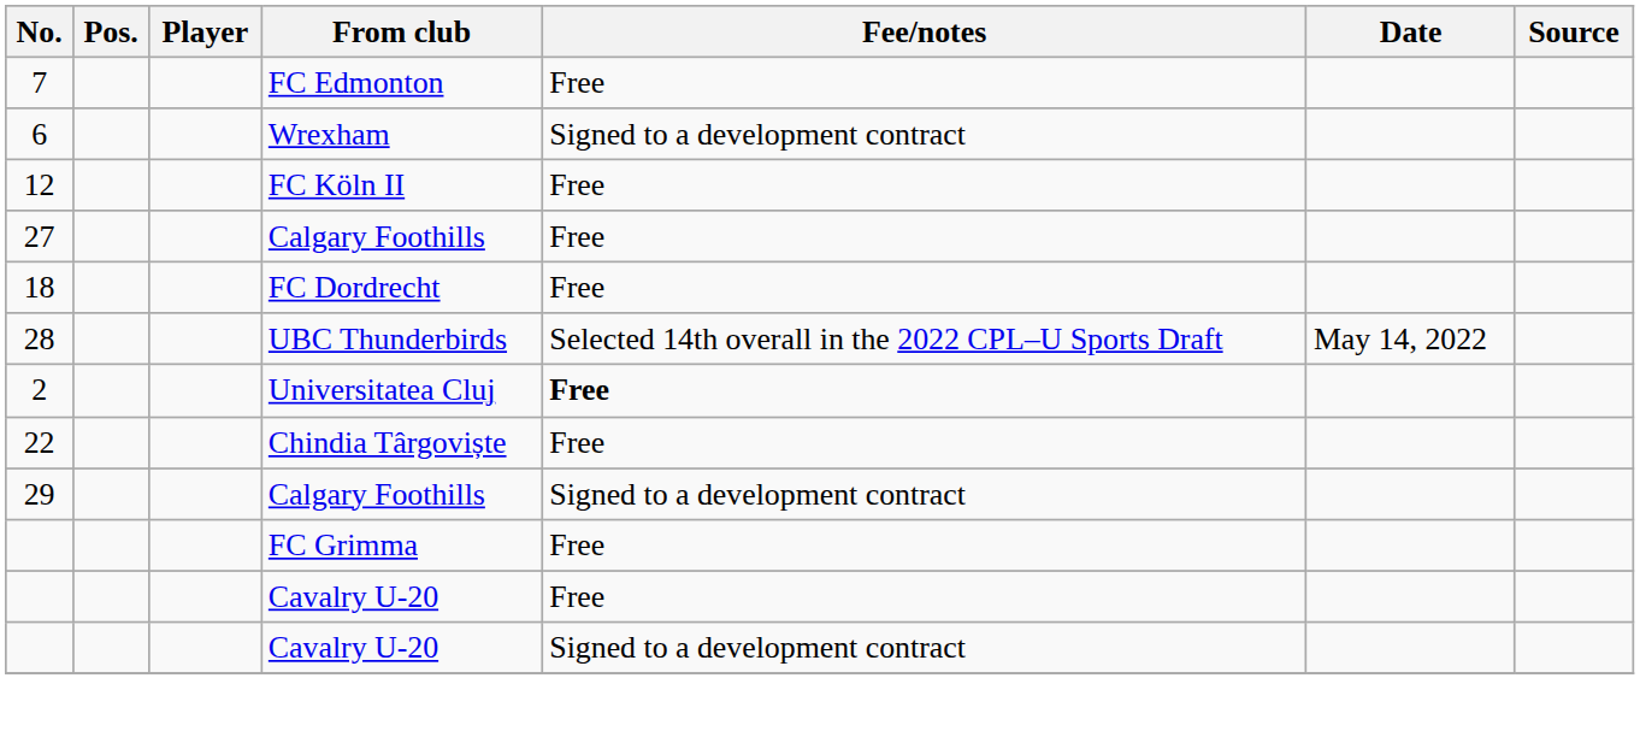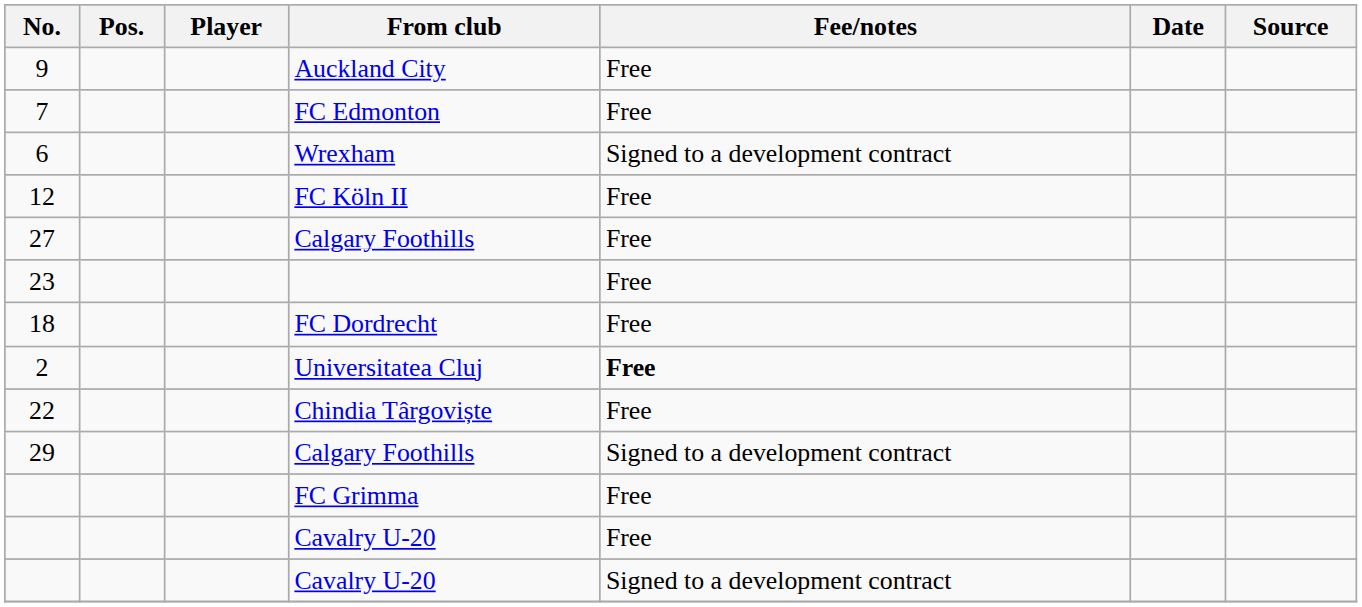+ row: 9 | Auckland City | Free
+ row: 23 | Free
- row: 28 | UBC Thunderbirds | Selected 14th overall in the 2022 CPL–U Sports Draft | May 14, 2022
